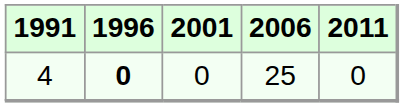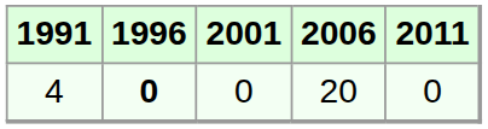4 | 2006: 25 -> 20
